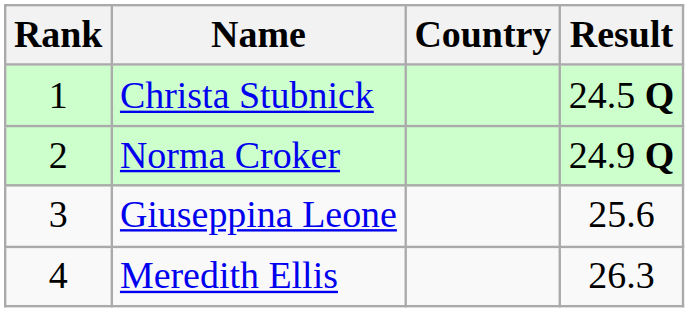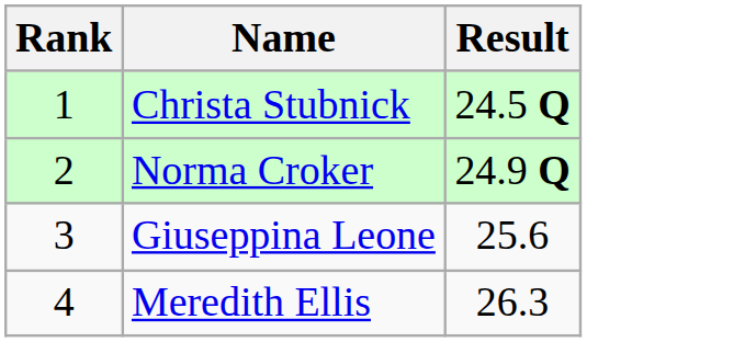- column: Country
